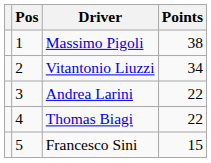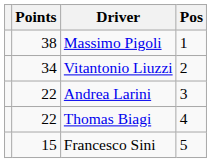columns swapped: Pos <-> Points
